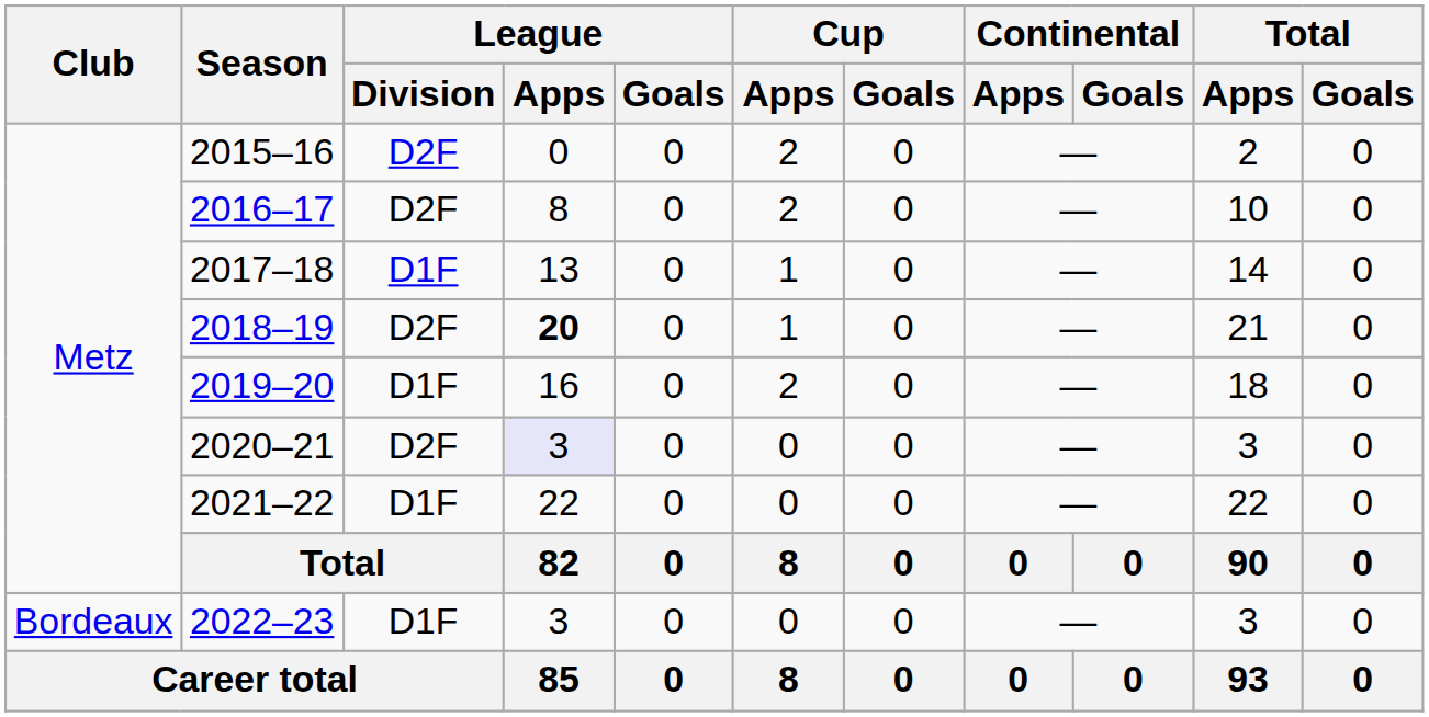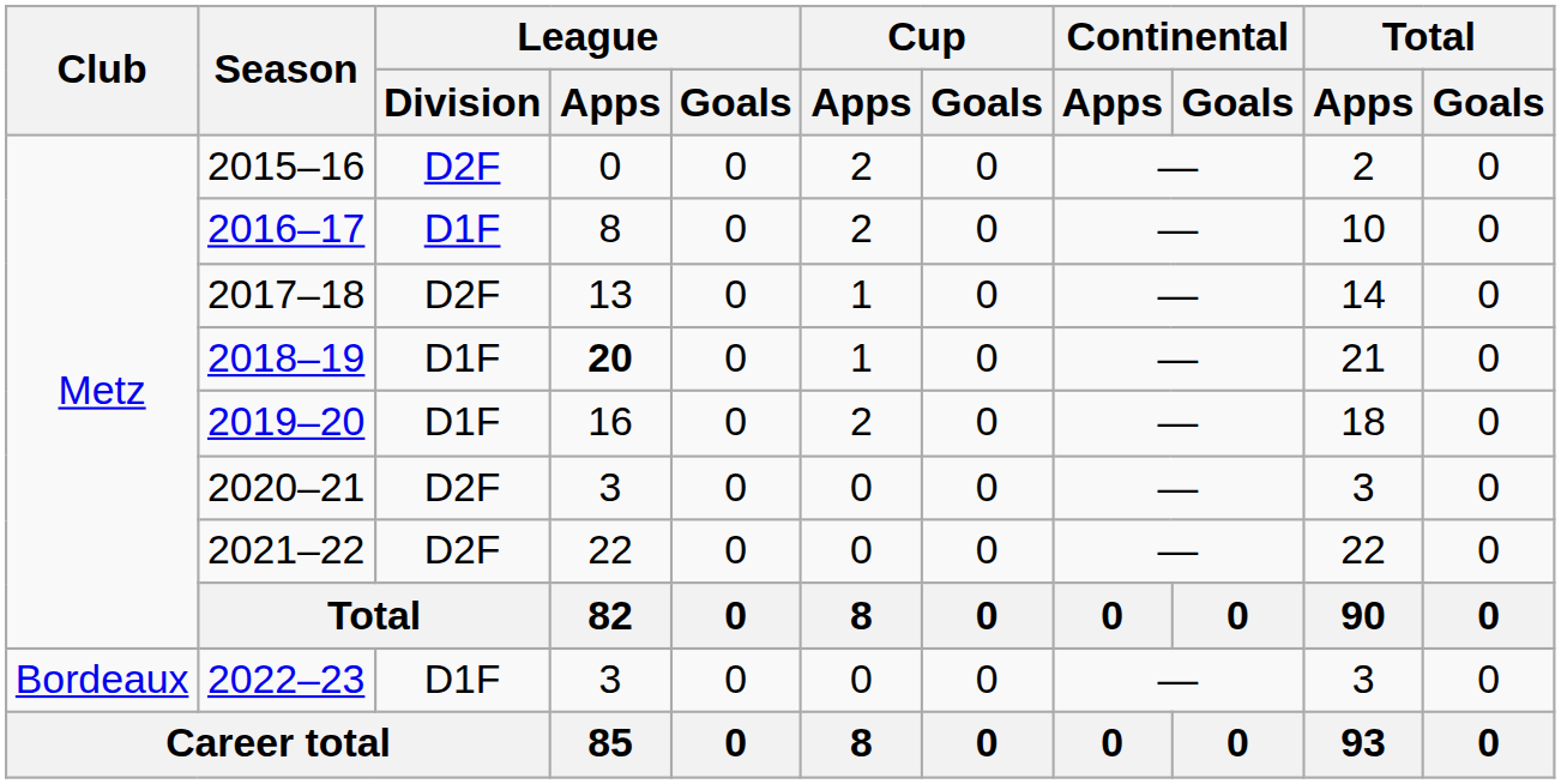2016–17 | League / Division: D2F -> D1F
2017–18 | League / Division: D1F -> D2F
2018–19 | League / Division: D2F -> D1F
2020–21 | League / Apps: lavender background -> no background
2021–22 | League / Division: D1F -> D2F
